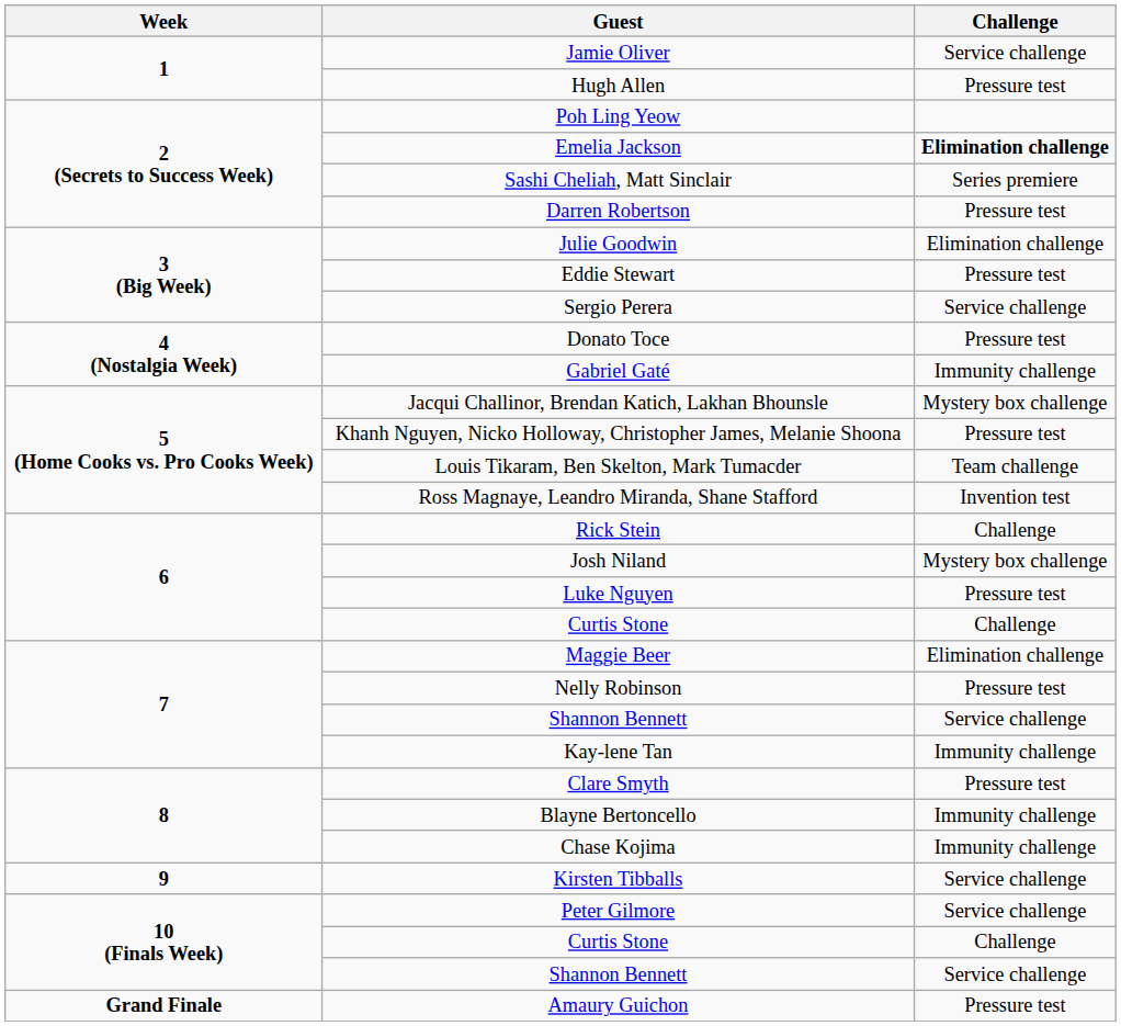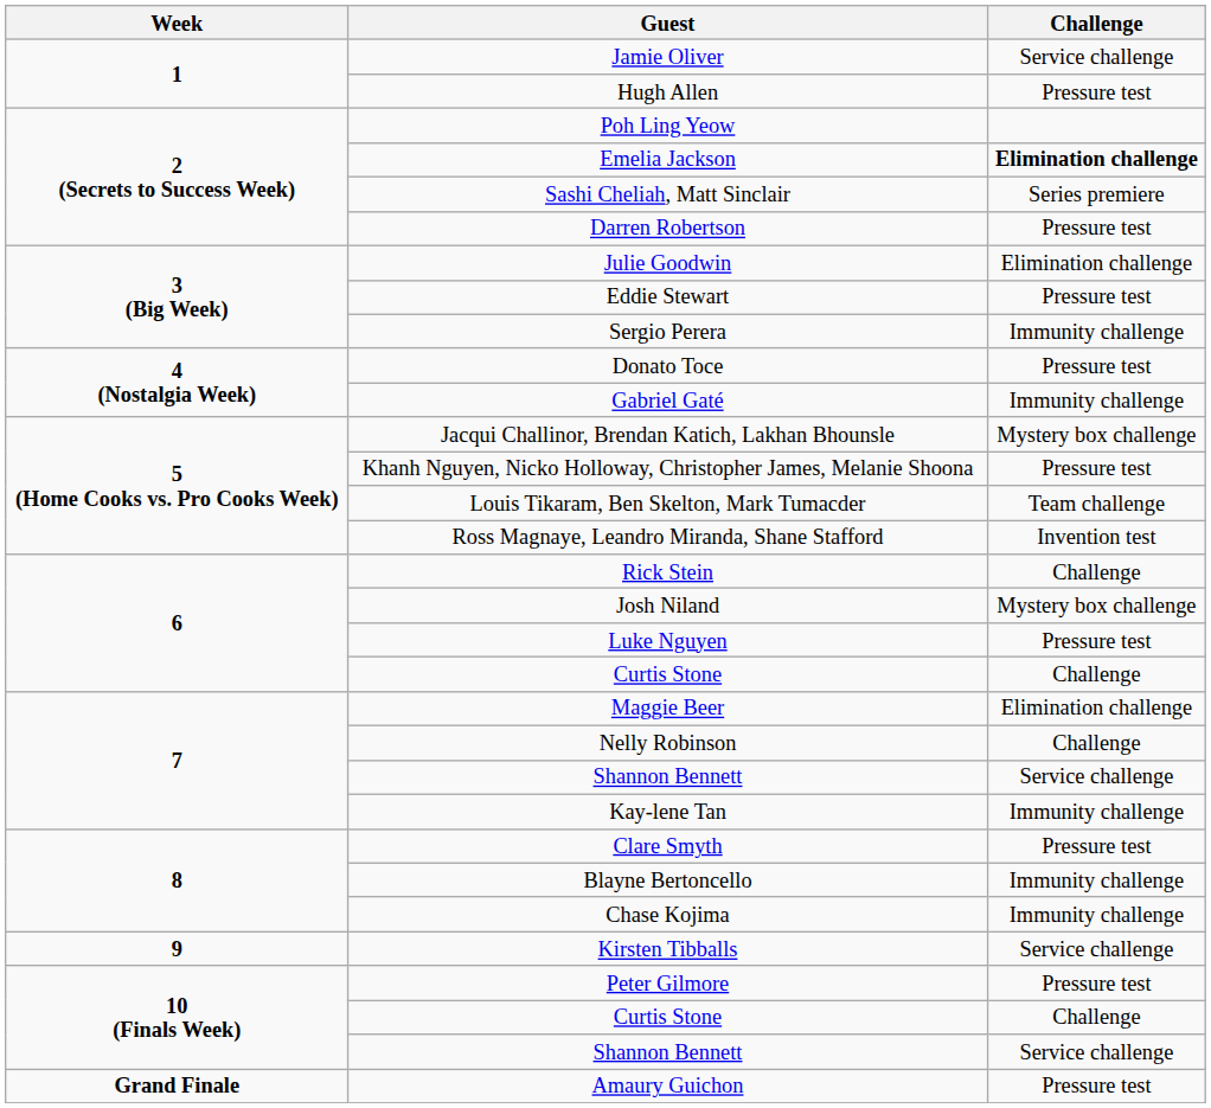Sergio Perera | Challenge: Service challenge -> Immunity challenge
Nelly Robinson | Challenge: Pressure test -> Challenge
Peter Gilmore | Challenge: Service challenge -> Pressure test
